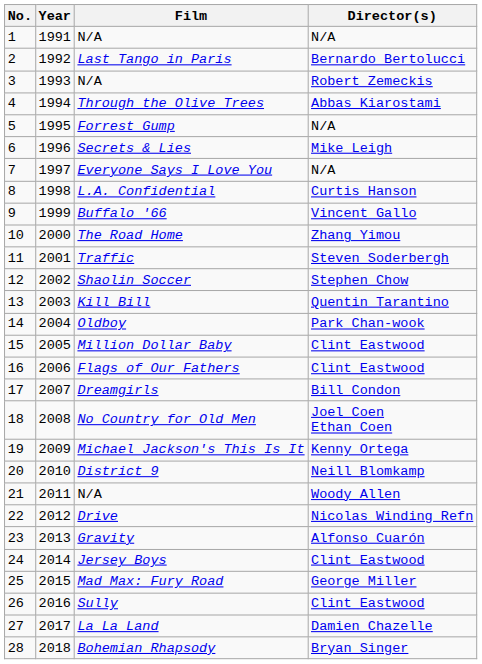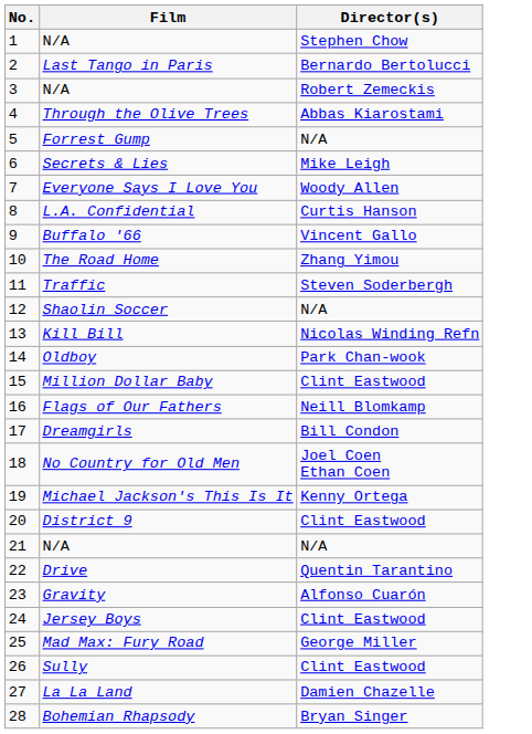- column: Year | 1991 | 1992 | 1993 | 1994 | 1995 | 1996 | 1997 | 1998 | 1999 | 2000 | 2001 | 2002 | 2003 | 2004 | 2005 | 2006 | 2007 | 2008 | 2009 | 2010 | 2011 | 2012 | 2013 | 2014 | 2015 | 2016 | 2017 | 2018
1 / N/A | Director(s): N/A -> Stephen Chow
Everyone Says I Love You | Director(s): N/A -> Woody Allen
Shaolin Soccer | Director(s): Stephen Chow -> N/A
Kill Bill | Director(s): Quentin Tarantino -> Nicolas Winding Refn
Flags of Our Fathers | Director(s): Clint Eastwood -> Neill Blomkamp
District 9 | Director(s): Neill Blomkamp -> Clint Eastwood
21 / N/A | Director(s): Woody Allen -> N/A
Drive | Director(s): Nicolas Winding Refn -> Quentin Tarantino
